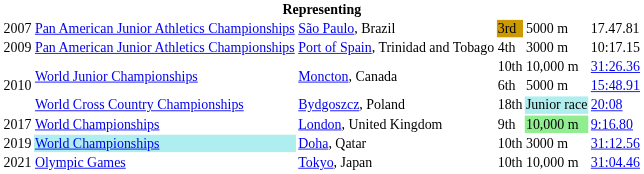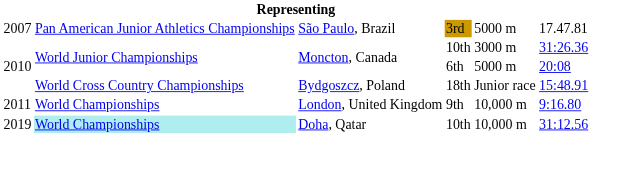- row: 2009 | Pan American Junior Athletics Championships | Port of Spain, Trinidad and Tobago | 4th | 3000 m | 10:17.15
Moncton, Canada / 10th | column 5: 10,000 m -> 3000 m
Moncton, Canada / 6th | column 6: 15:48.91 -> 20:08
Bydgoszcz, Poland | column 5: paleturquoise background -> no background
Bydgoszcz, Poland | column 6: 20:08 -> 15:48.91
London, United Kingdom | column 1: 2017 -> 2011
London, United Kingdom | column 5: lightgreen background -> no background
Doha, Qatar | column 5: 3000 m -> 10,000 m
- row: 2021 | Olympic Games | Tokyo, Japan | 10th | 10,000 m | 31:04.46
